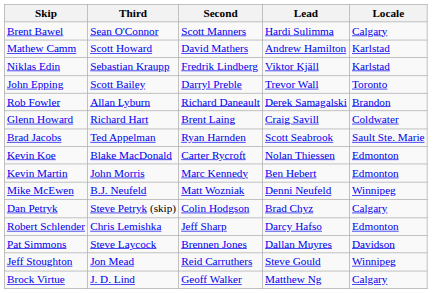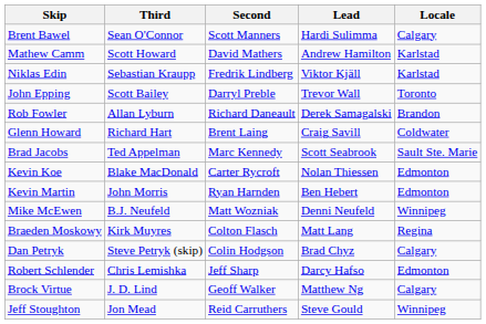Brad Jacobs | Second: Ryan Harnden -> Marc Kennedy
Kevin Martin | Second: Marc Kennedy -> Ryan Harnden
+ row: Braeden Moskowy | Kirk Muyres | Colton Flasch | Matt Lang | Regina
- row: Pat Simmons | Steve Laycock | Brennen Jones | Dallan Muyres | Davidson
rows swapped: Jeff Stoughton <-> Brock Virtue
